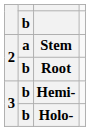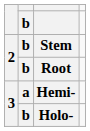Stem | column 2: a -> b
Hemi- | column 2: b -> a
